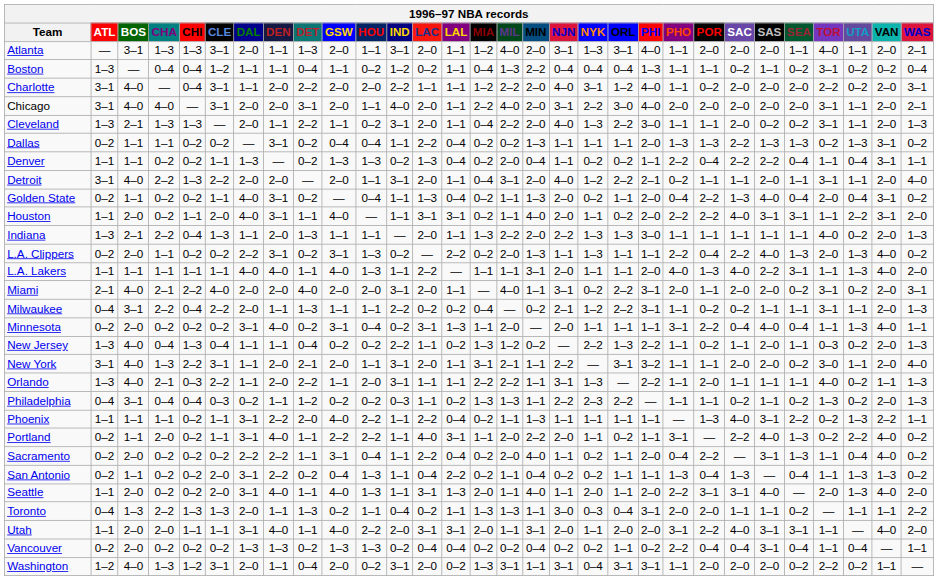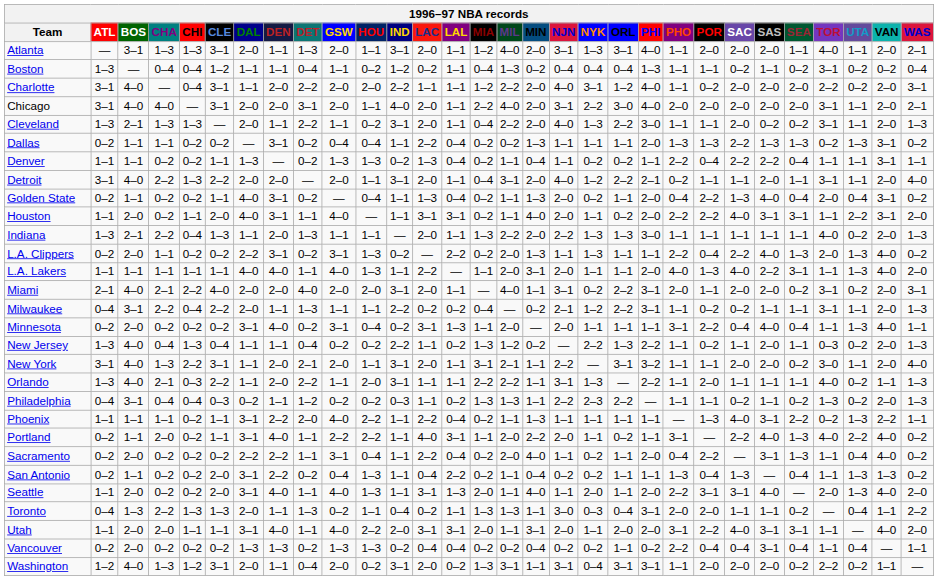Boston | MIN: 2–2 -> 0–2
Denver | MIL: 2–0 -> 1–1
Denver | UTA: 0–4 -> 1–1
L.A. Lakers | MIL: 1–1 -> 2–0
Portland | TOR: 0–2 -> 4–0
Toronto | UTA: 1–1 -> 0–4
